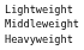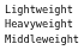rows swapped: Middleweight <-> Heavyweight
